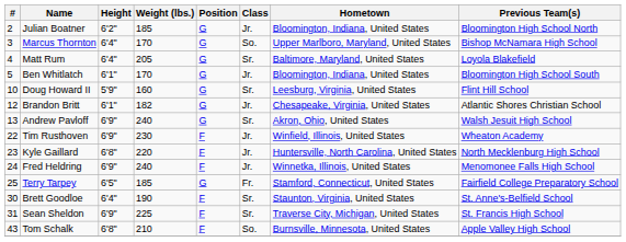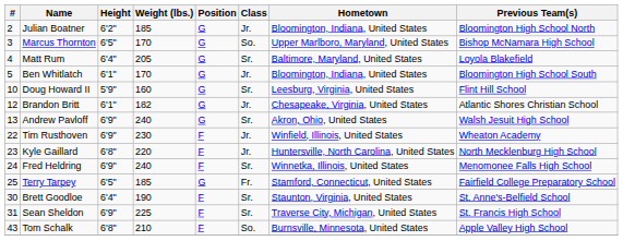Marcus Thornton | Height: 6'4" -> 6'5"
Fred Heldring | Class: Jr. -> Sr.
